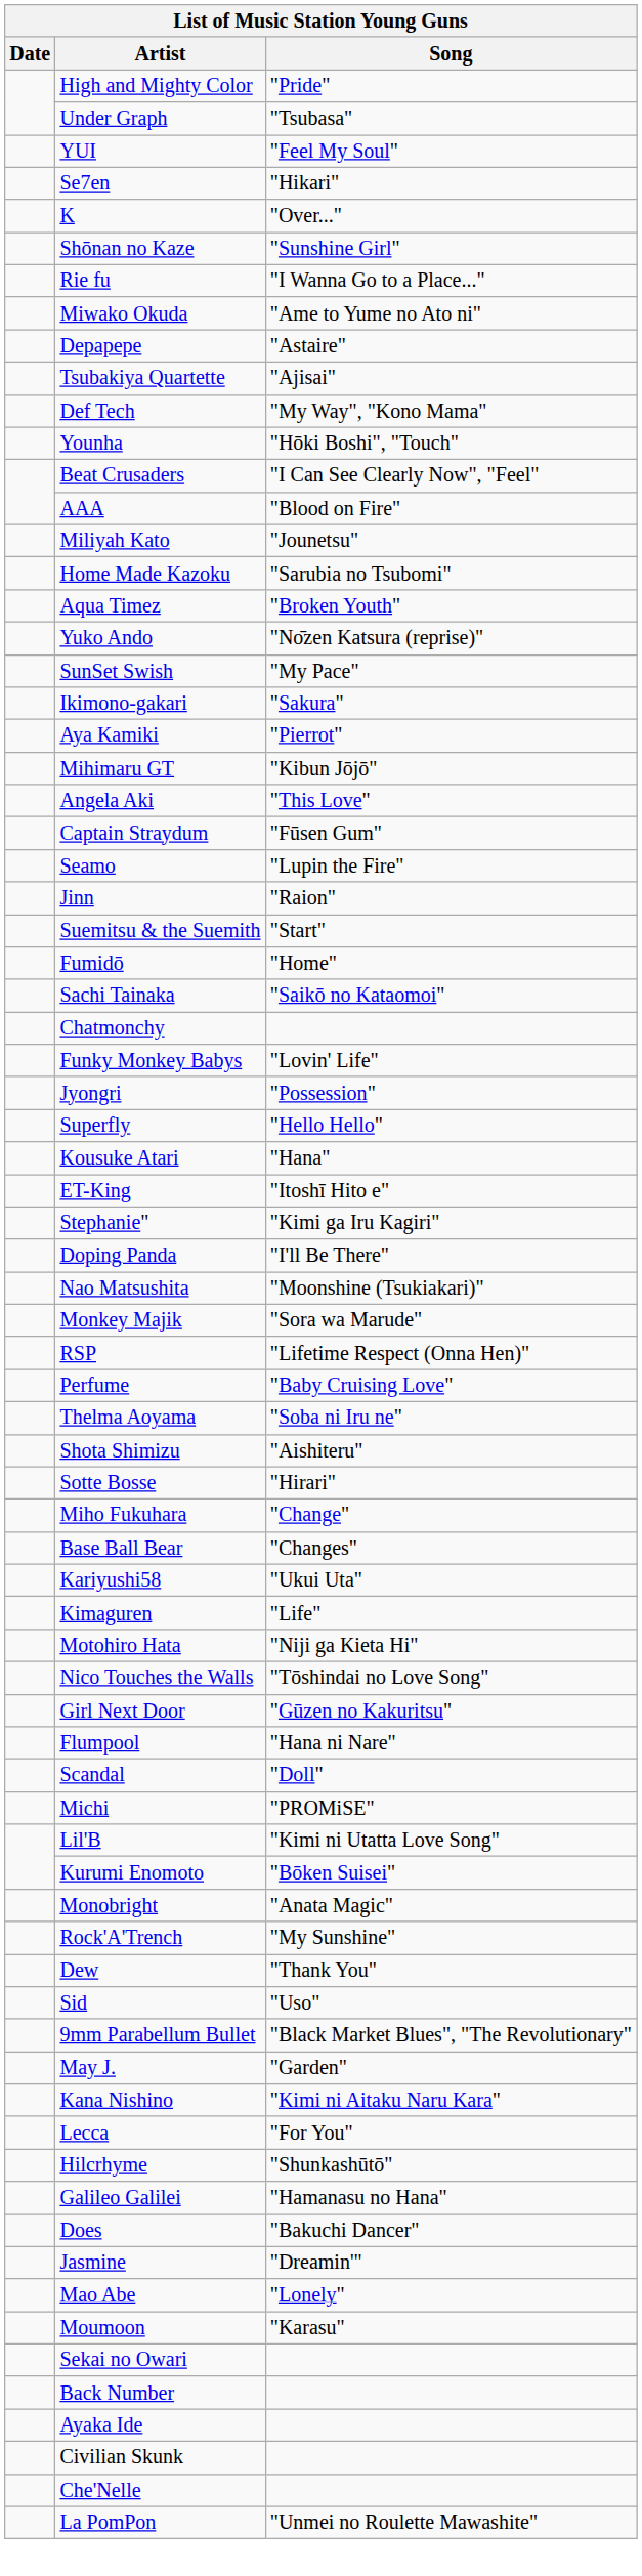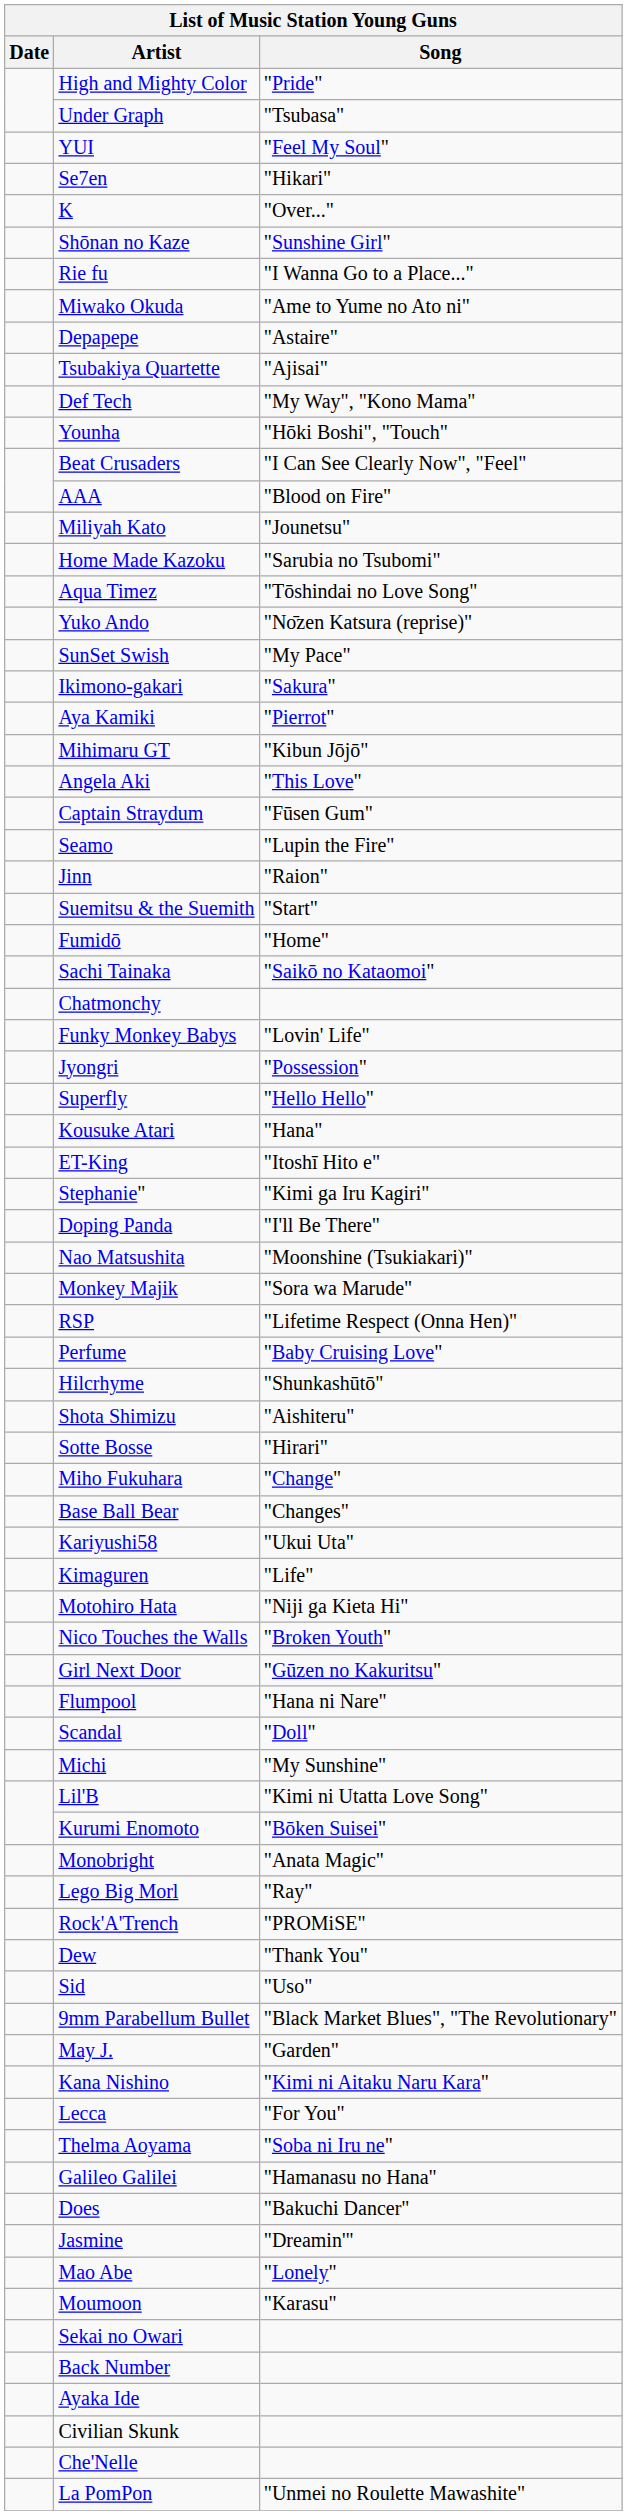Aqua Timez | Song: "Broken Youth" -> "Tōshindai no Love Song"
rows swapped: Thelma Aoyama <-> Hilcrhyme
Nico Touches the Walls | Song: "Tōshindai no Love Song" -> "Broken Youth"
Michi | Song: "PROMiSE" -> "My Sunshine"
+ row: Lego Big Morl | "Ray"
Rock'A'Trench | Song: "My Sunshine" -> "PROMiSE"
